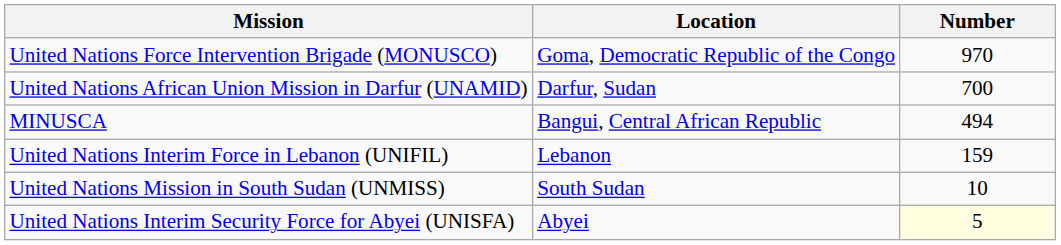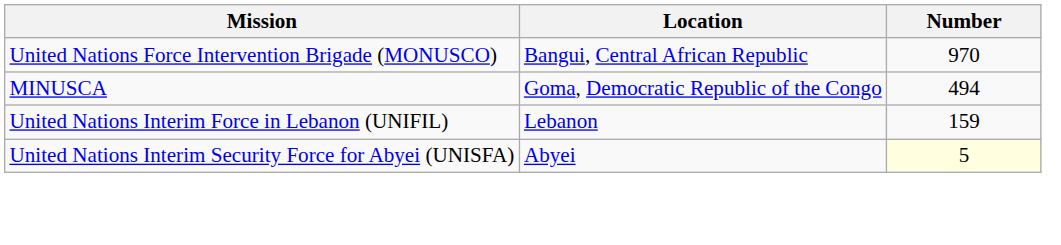United Nations Force Intervention Brigade (MONUSCO) | Location: Goma, Democratic Republic of the Congo -> Bangui, Central African Republic
- row: United Nations African Union Mission in Darfur (UNAMID) | Darfur, Sudan | 700
MINUSCA | Location: Bangui, Central African Republic -> Goma, Democratic Republic of the Congo
- row: United Nations Mission in South Sudan (UNMISS) | South Sudan | 10
